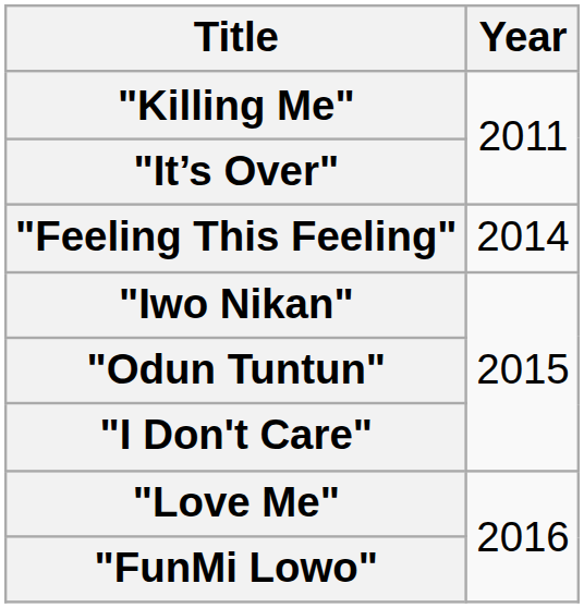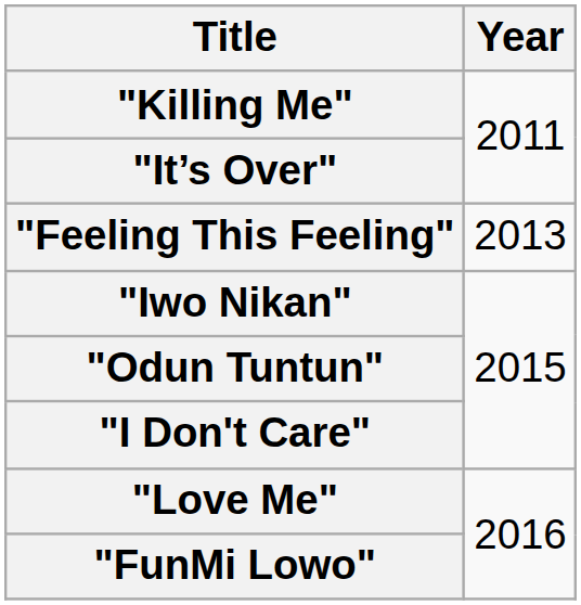"Feeling This Feeling" | Year: 2014 -> 2013
